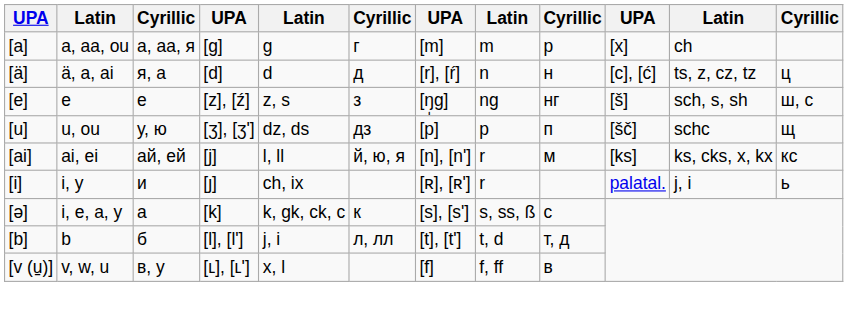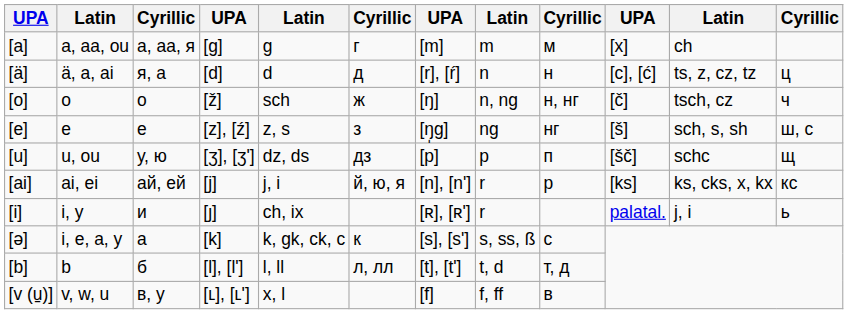a, aa, ou | column 9: р -> м
+ row: [o] | o | о | [ž] | sch | ж | [ŋ] | n, ng | н, нг | [č] | tsch, cz | ч
ai, ei | column 5: l, ll -> j, i
ai, ei | column 9: м -> р
b | column 5: j, i -> l, ll
